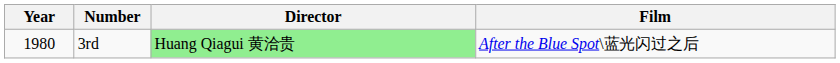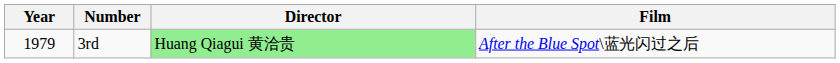3rd | Year: 1980 -> 1979
